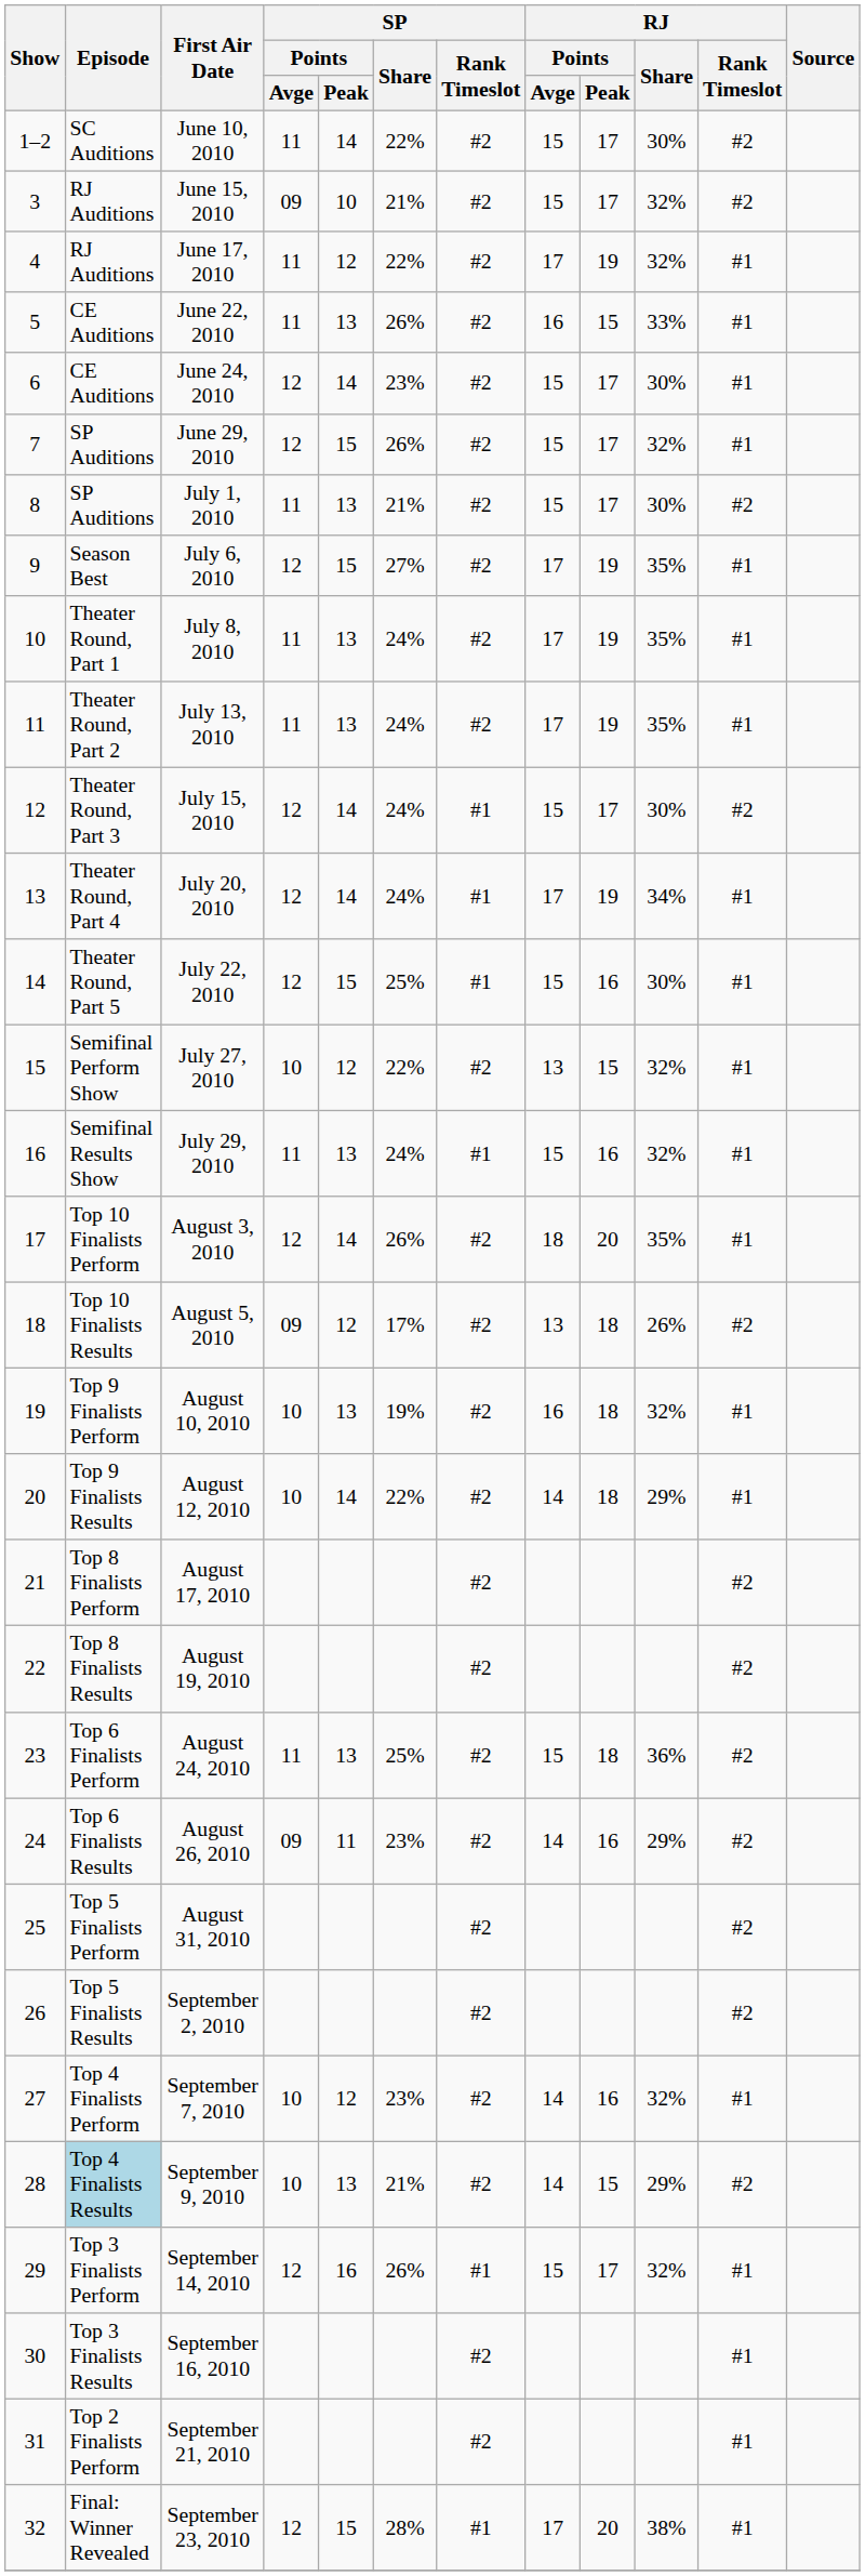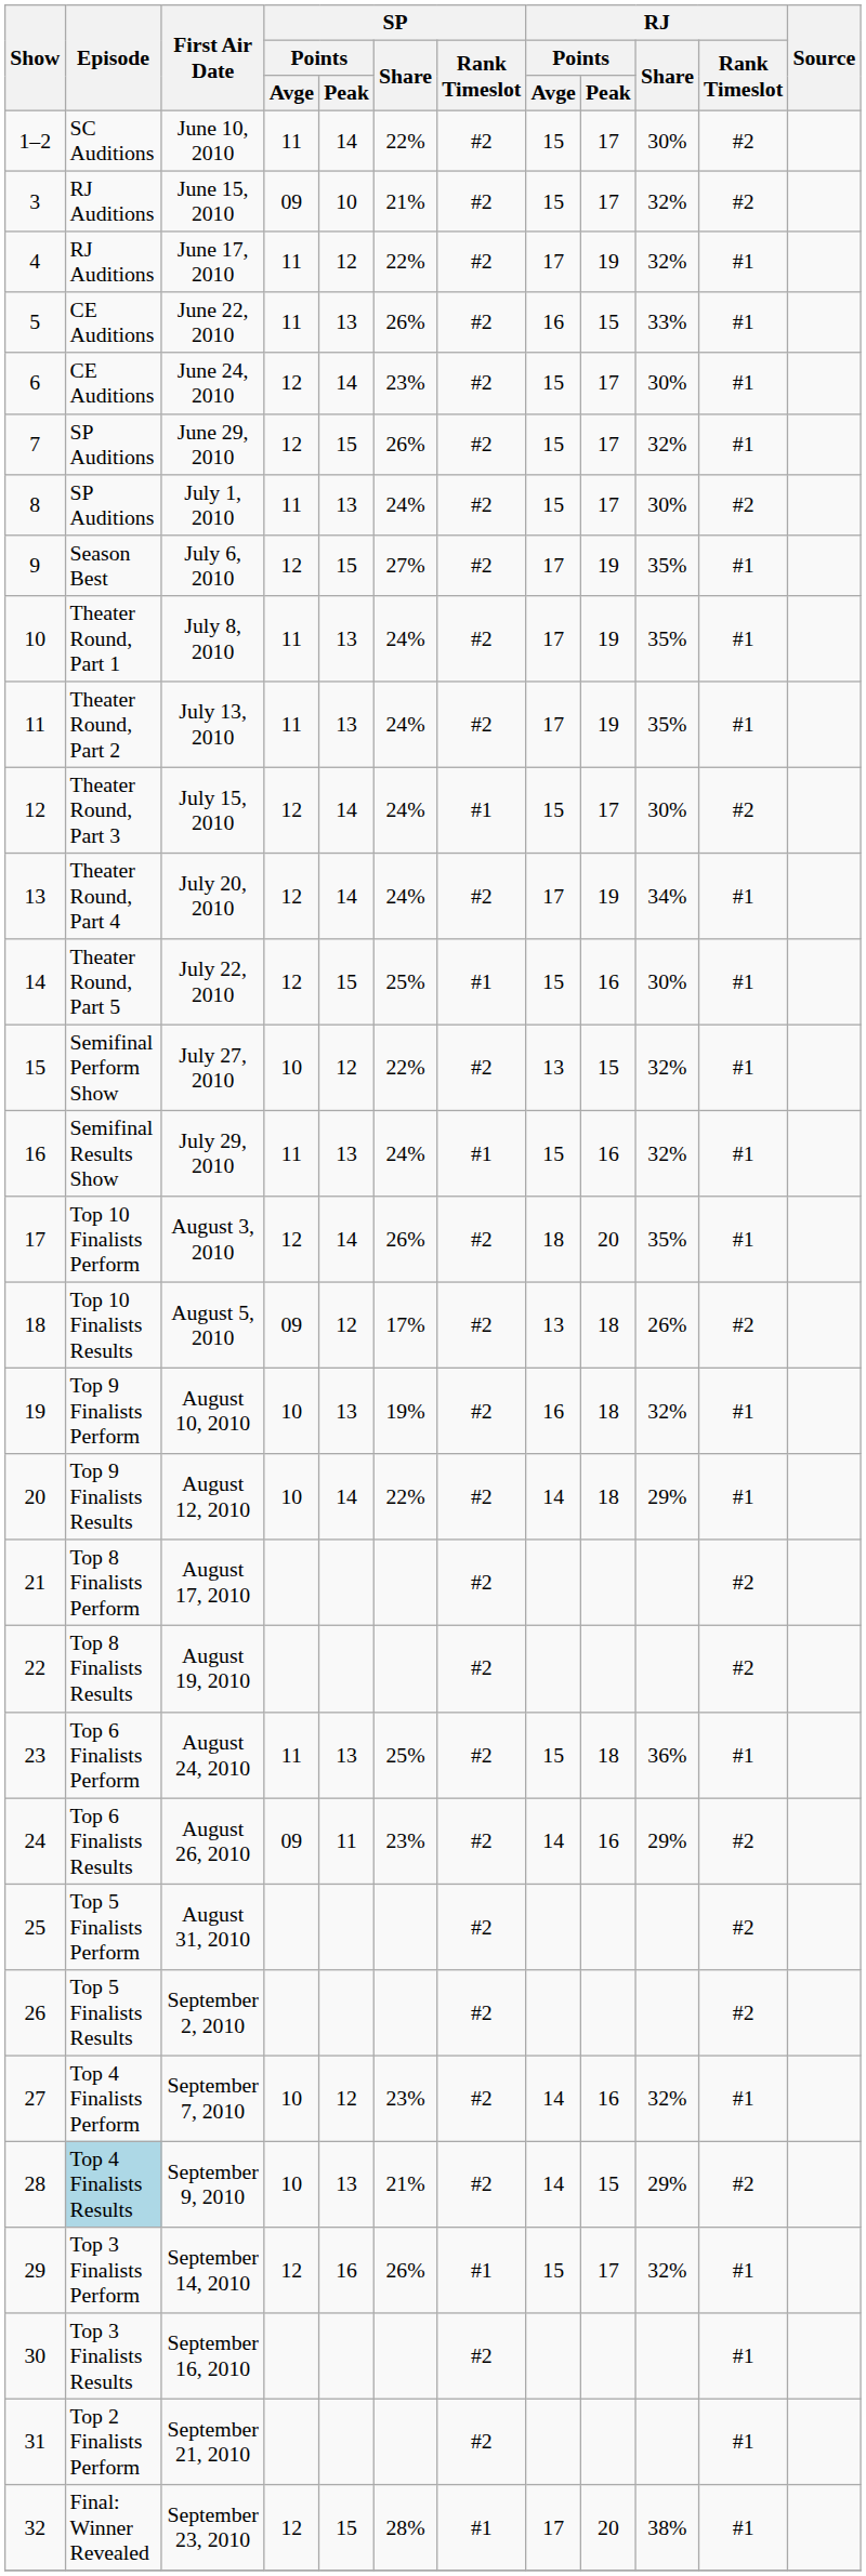July 1, 2010 | SP / Share: 21% -> 24%
July 20, 2010 | SP / Rank Timeslot: #1 -> #2
August 24, 2010 | RJ / Rank Timeslot: #2 -> #1
